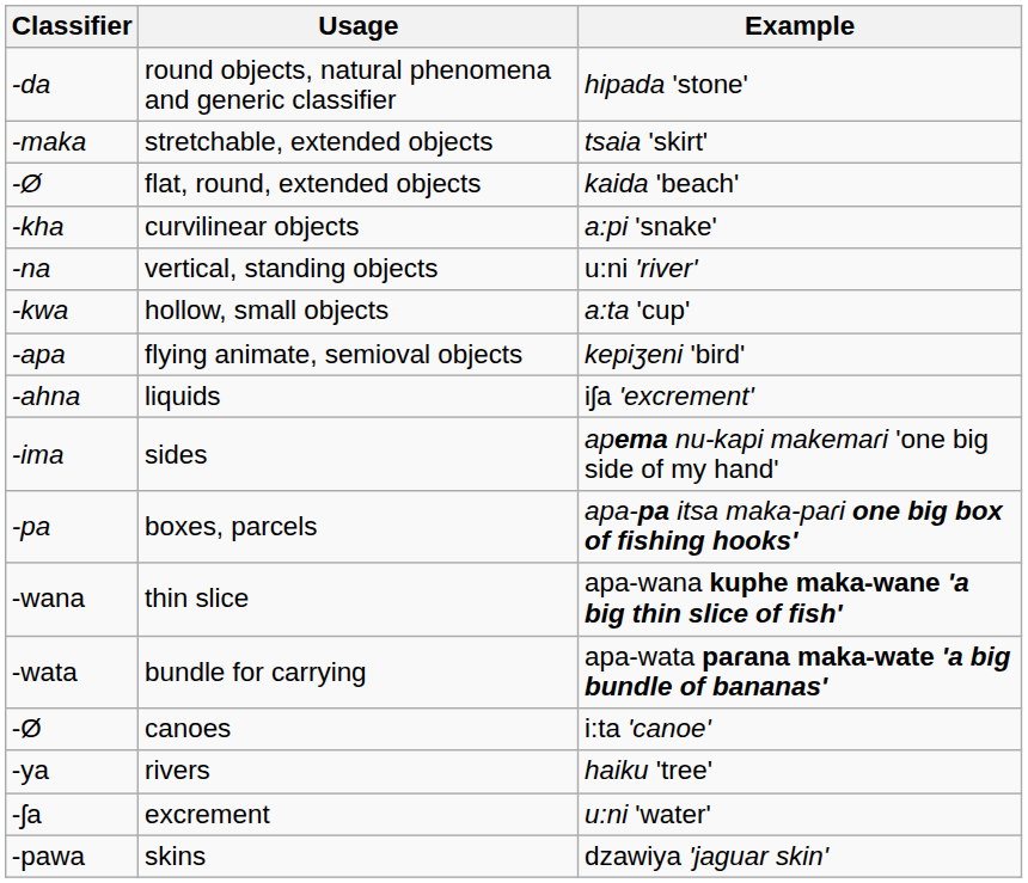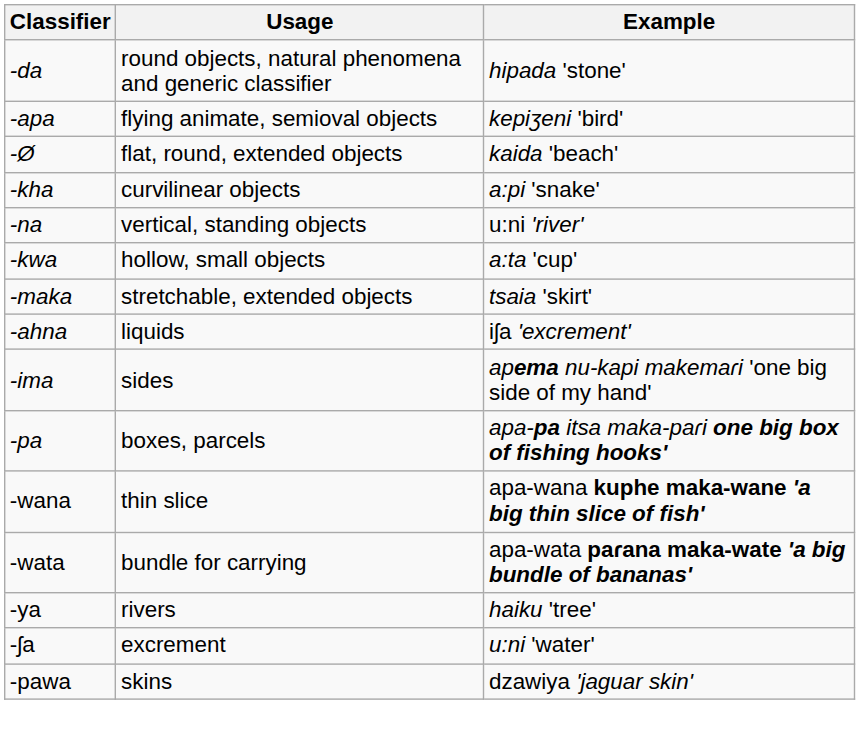rows swapped: flying animate, semioval objects <-> stretchable, extended objects
- row: -Ø | canoes | i:ta 'canoe'
